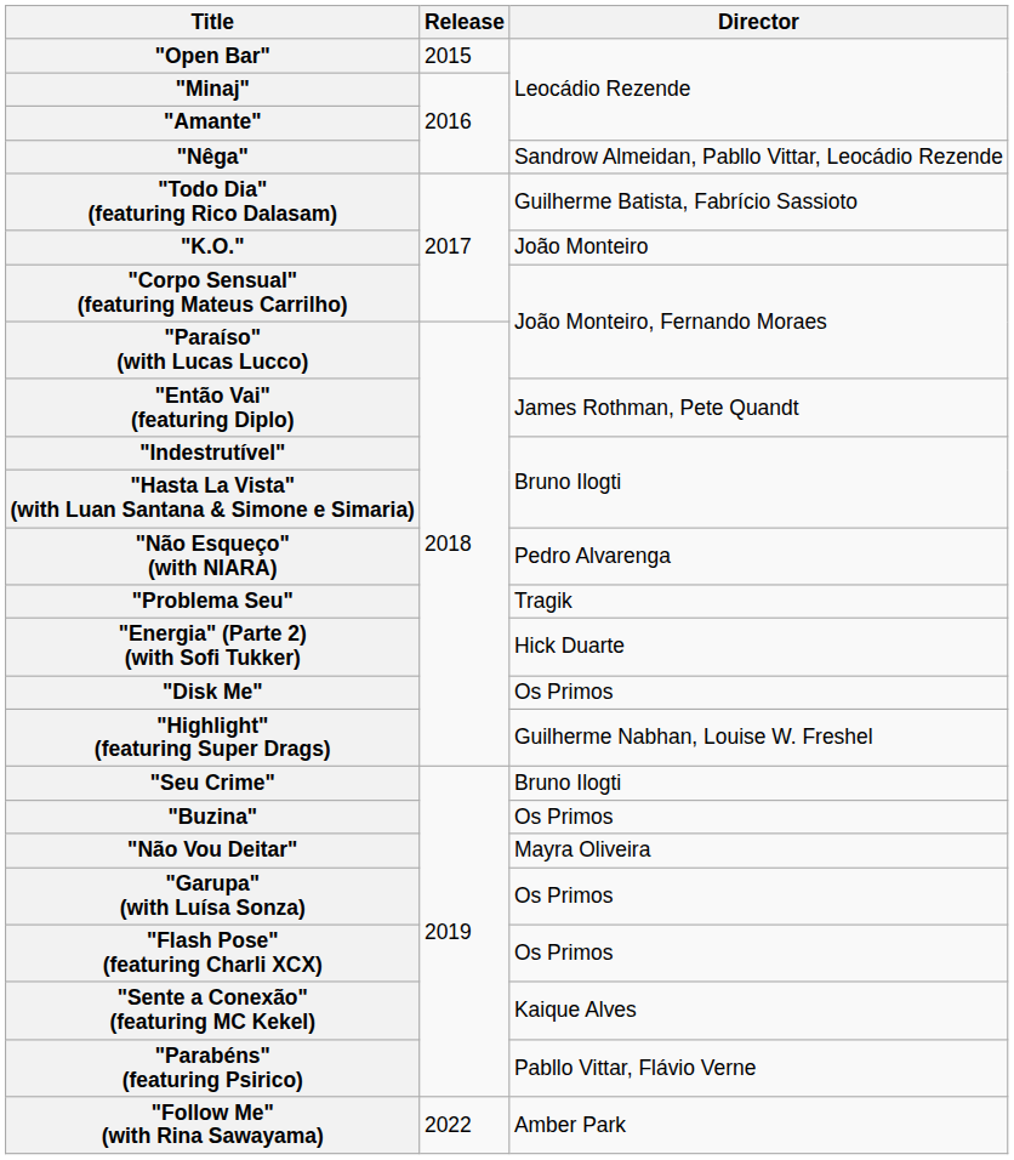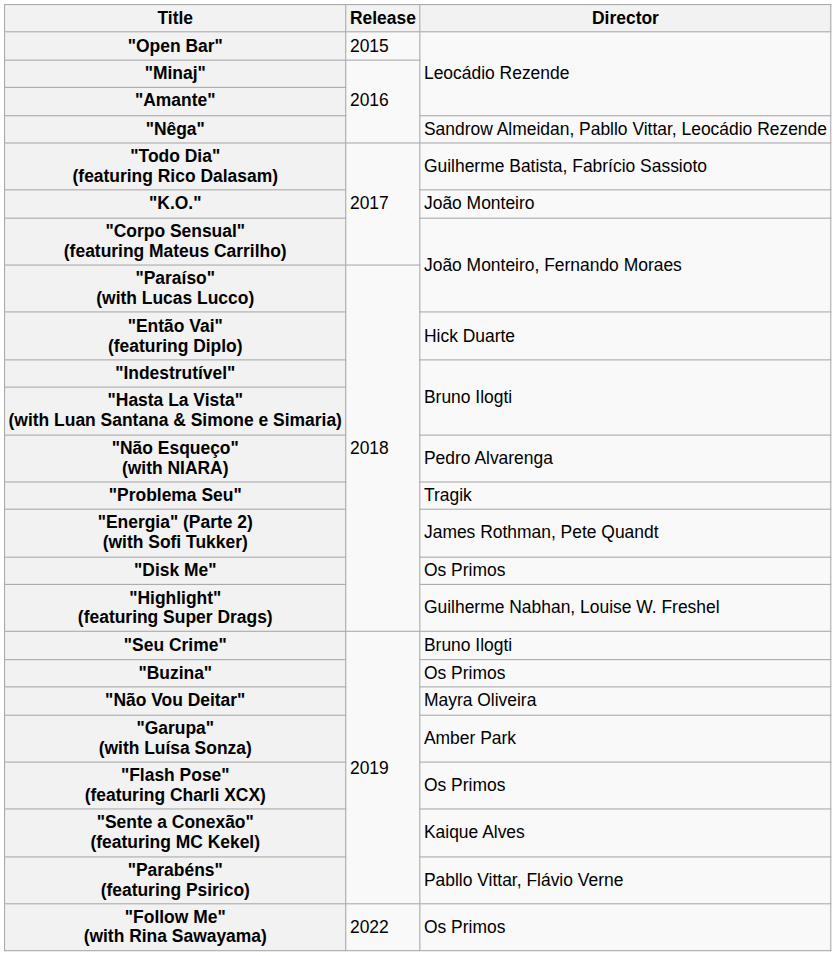"Então Vai" (featuring Diplo) | Director: James Rothman, Pete Quandt -> Hick Duarte
"Energia" (Parte 2) (with Sofi Tukker) | Director: Hick Duarte -> James Rothman, Pete Quandt
"Garupa" (with Luísa Sonza) | Director: Os Primos -> Amber Park
"Follow Me" (with Rina Sawayama) | Director: Amber Park -> Os Primos
